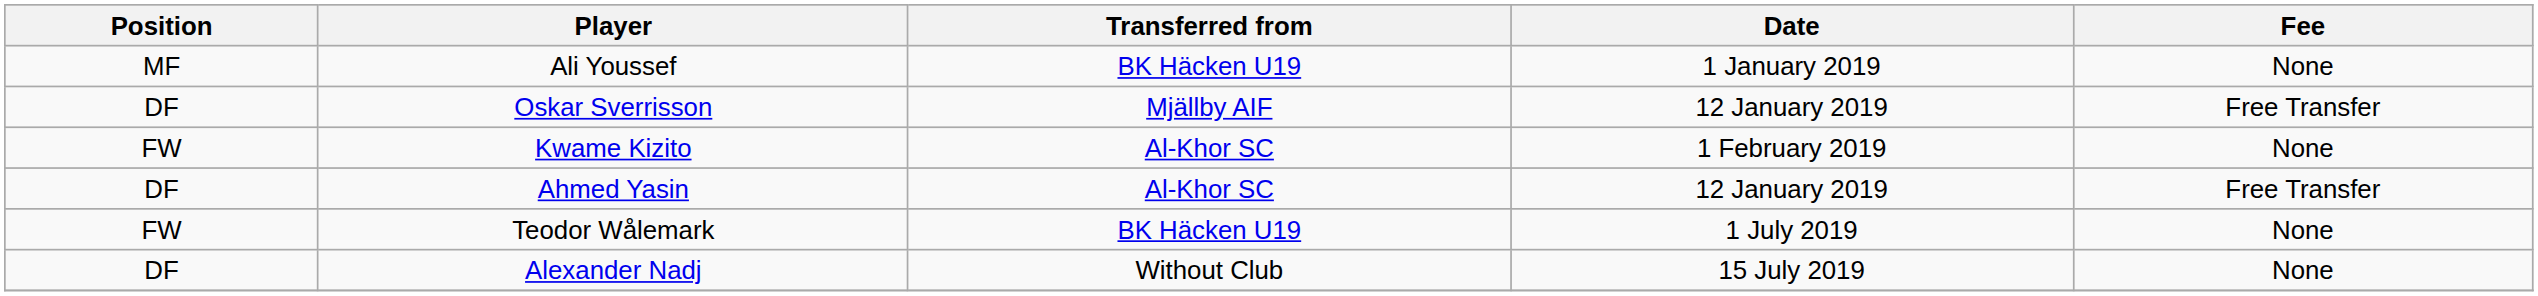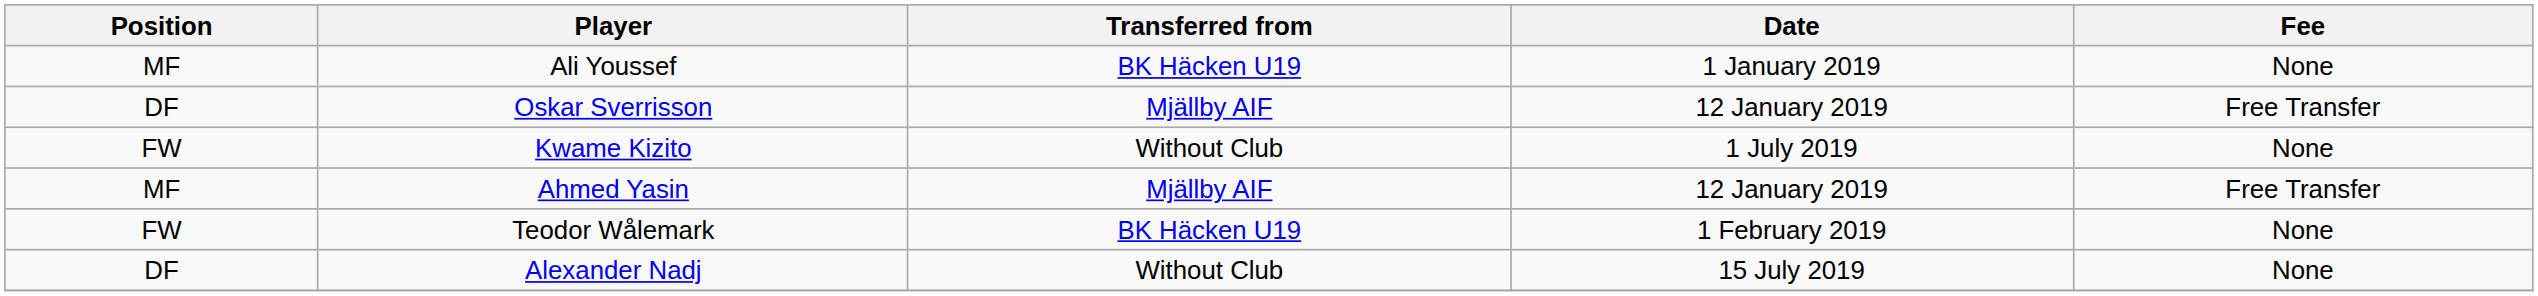Kwame Kizito | Transferred from: Al-Khor SC -> Without Club
Kwame Kizito | Date: 1 February 2019 -> 1 July 2019
Ahmed Yasin | Position: DF -> MF
Ahmed Yasin | Transferred from: Al-Khor SC -> Mjällby AIF
Teodor Wålemark | Date: 1 July 2019 -> 1 February 2019
